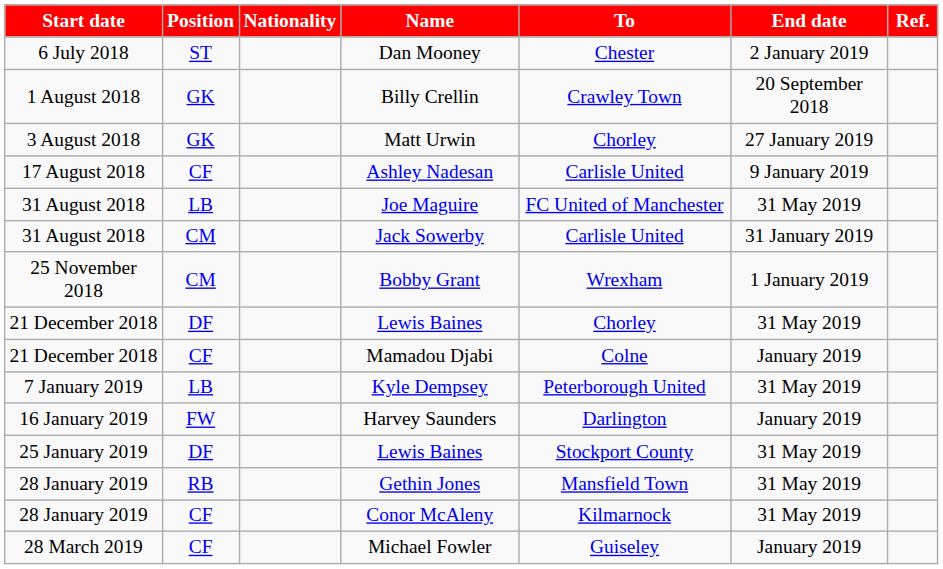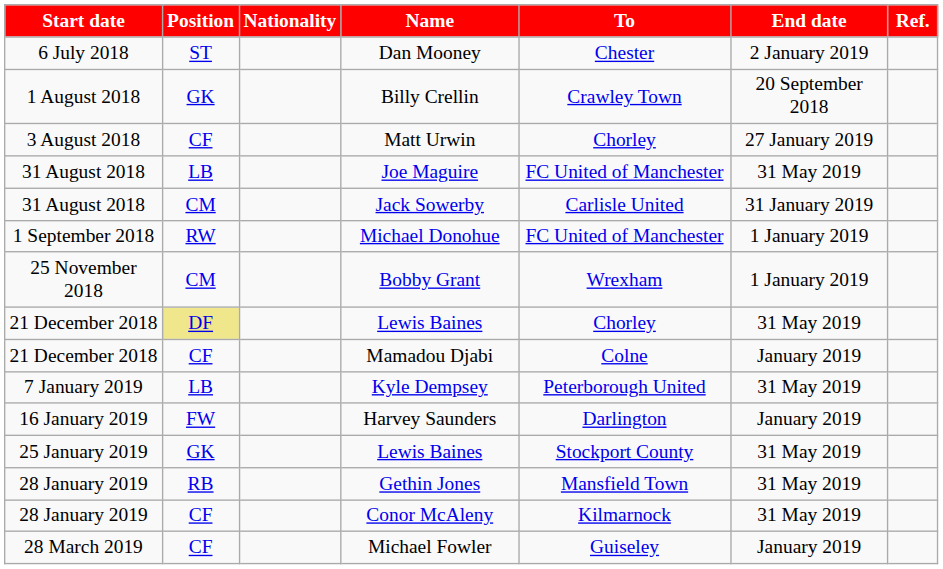Matt Urwin | Position: GK -> CF
- row: 17 August 2018 | CF | Ashley Nadesan | Carlisle United | 9 January 2019
+ row: 1 September 2018 | RW | Michael Donohue | FC United of Manchester | 1 January 2019
21 December 2018 / Lewis Baines | Position: no background -> khaki background
25 January 2019 / Lewis Baines | Position: DF -> GK
